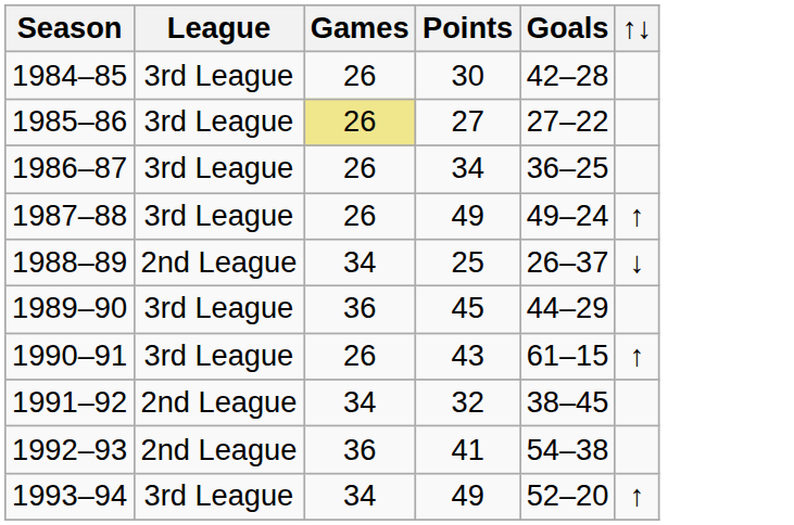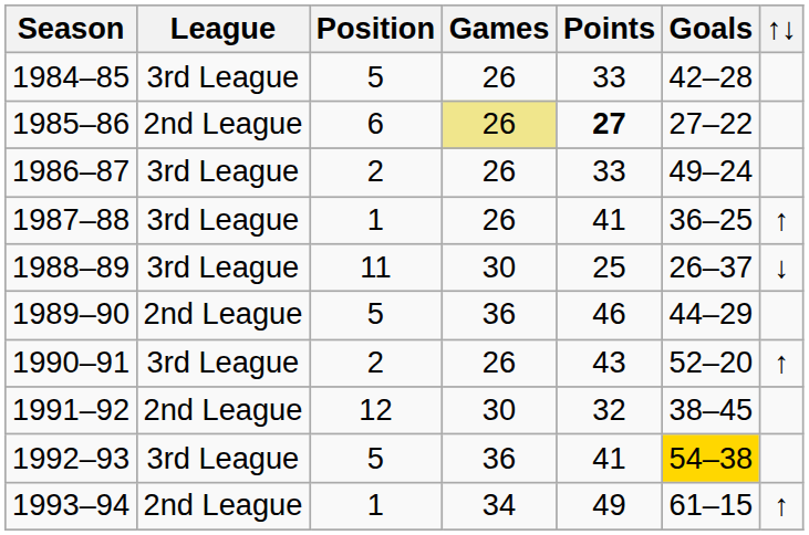+ column: Position | 5 | 6 | 2 | 1 | 11 | 5 | 2 | 12 | 5 | 1
1984–85 | Points: 30 -> 33
1985–86 | League: 3rd League -> 2nd League
1985–86 | Points: normal -> bold
1986–87 | Points: 34 -> 33
1986–87 | Goals: 36–25 -> 49–24
1987–88 | Points: 49 -> 41
1987–88 | Goals: 49–24 -> 36–25
1988–89 | League: 2nd League -> 3rd League
1988–89 | Games: 34 -> 30
1989–90 | League: 3rd League -> 2nd League
1989–90 | Points: 45 -> 46
1990–91 | Goals: 61–15 -> 52–20
1991–92 | Games: 34 -> 30
1992–93 | League: 2nd League -> 3rd League
1992–93 | Goals: no background -> gold background
1993–94 | League: 3rd League -> 2nd League
1993–94 | Goals: 52–20 -> 61–15
